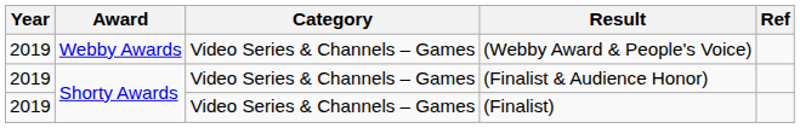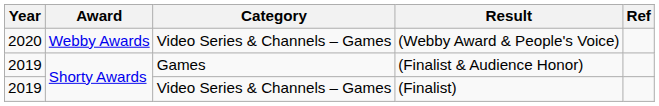(Webby Award & People's Voice) | Year: 2019 -> 2020
(Finalist & Audience Honor) | Category: Video Series & Channels – Games -> Games
